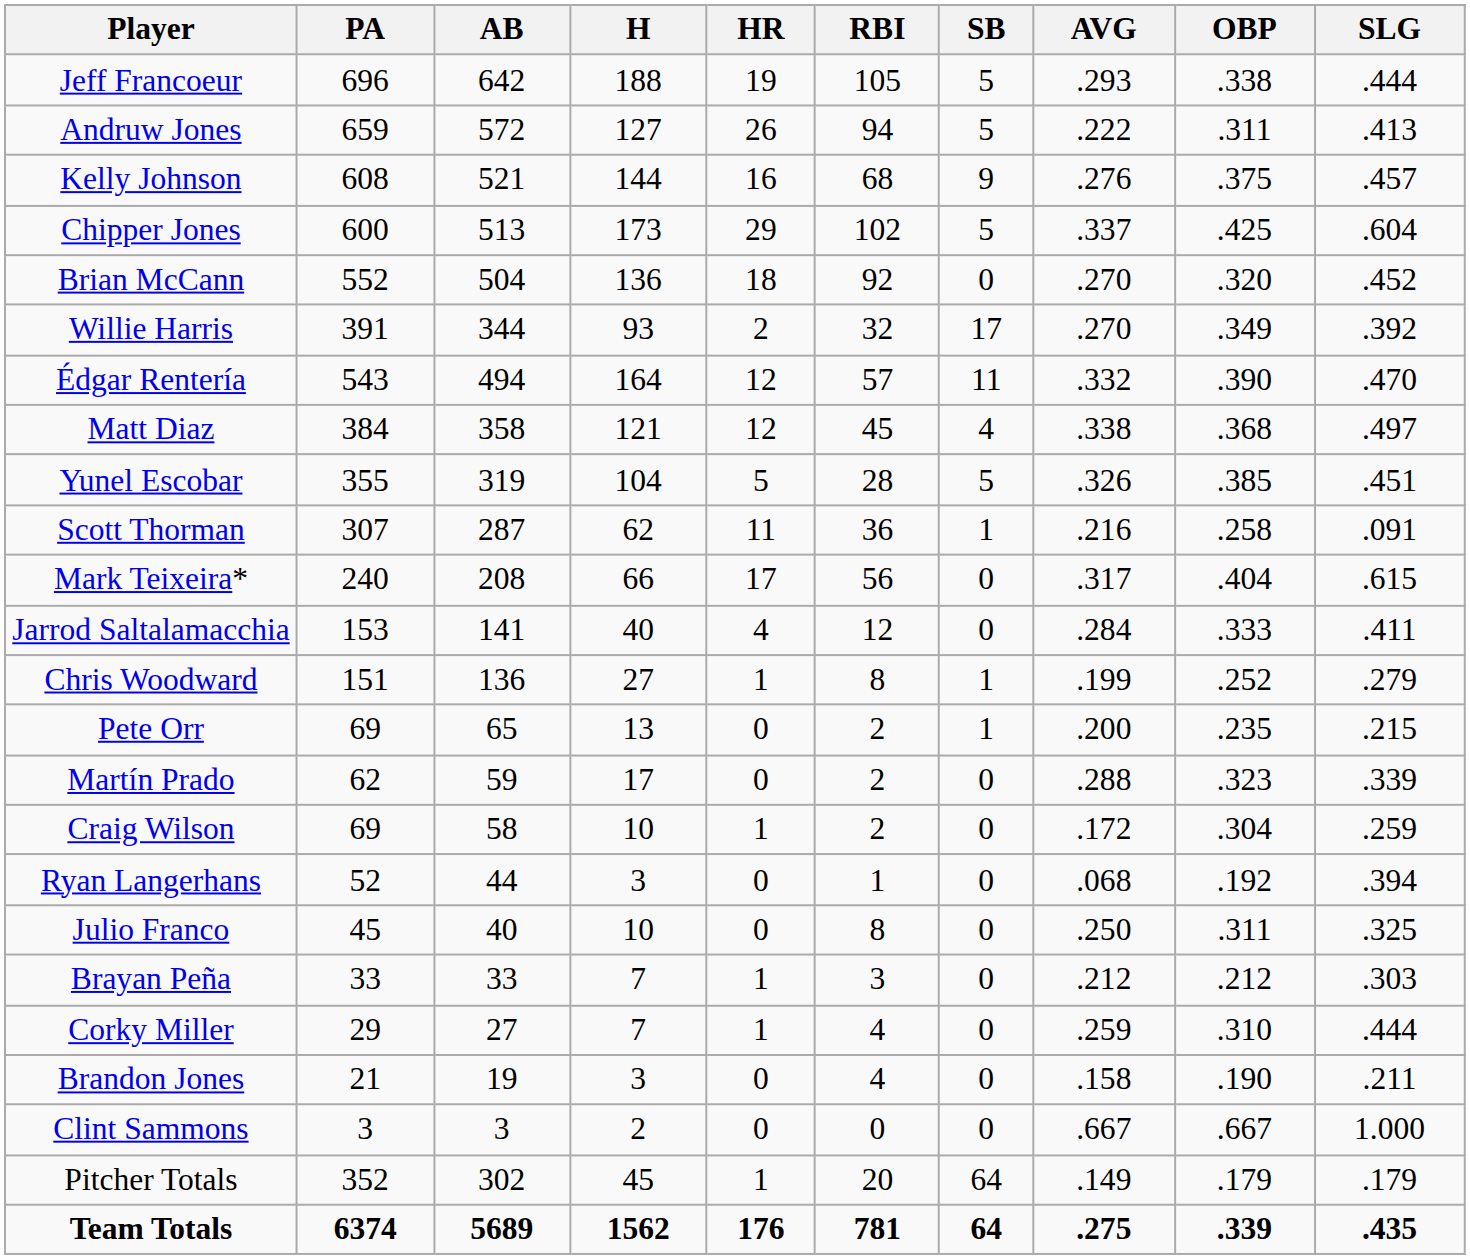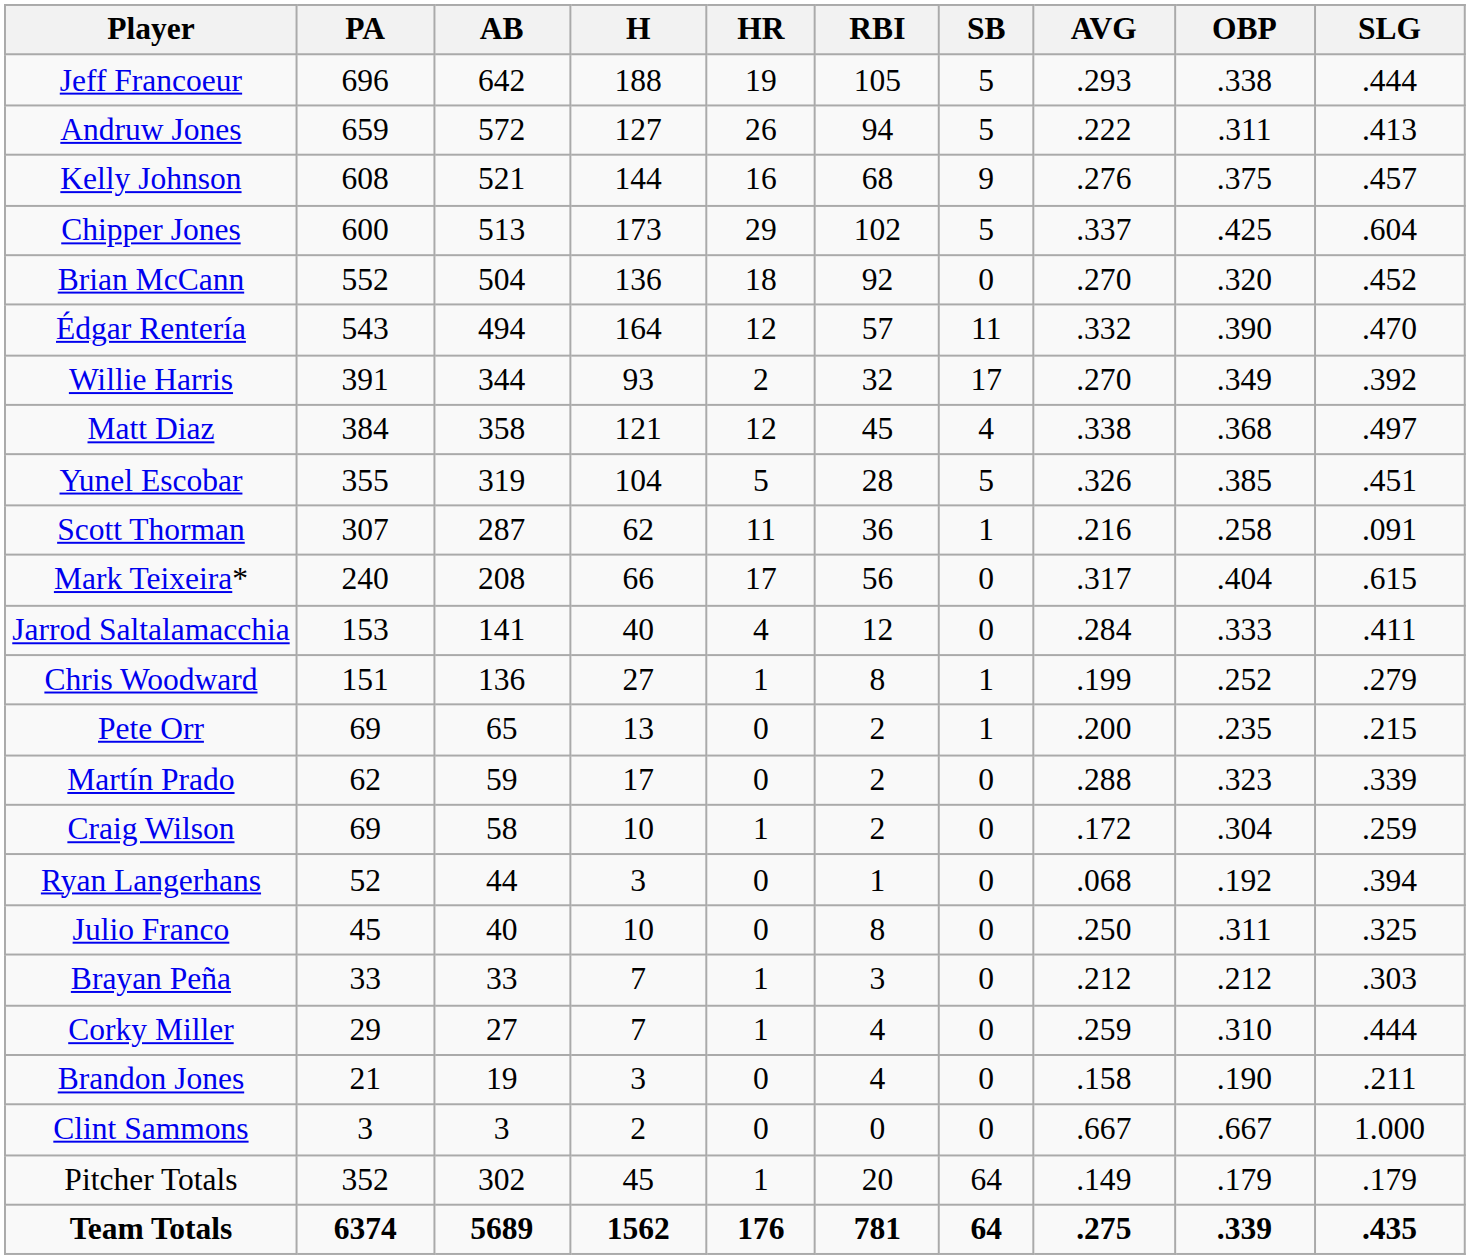rows swapped: Édgar Rentería <-> Willie Harris
